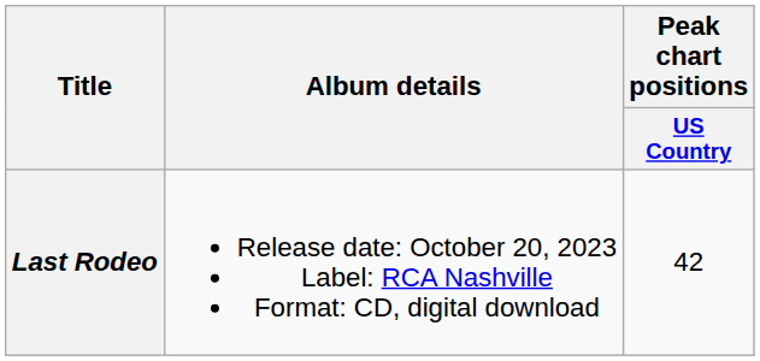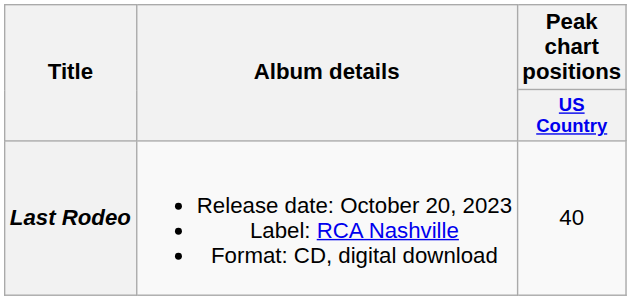Last Rodeo | Peak chart positions / US Country: 42 -> 40
